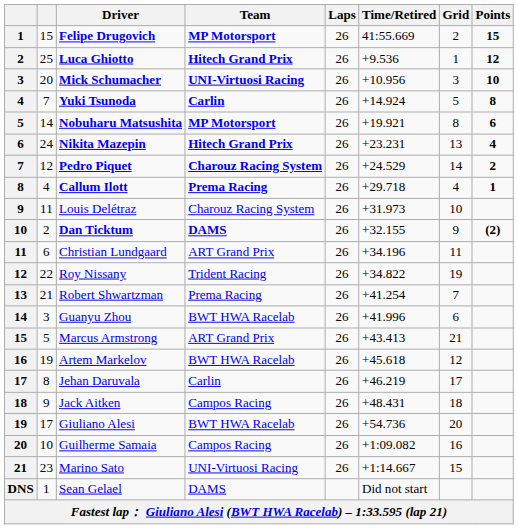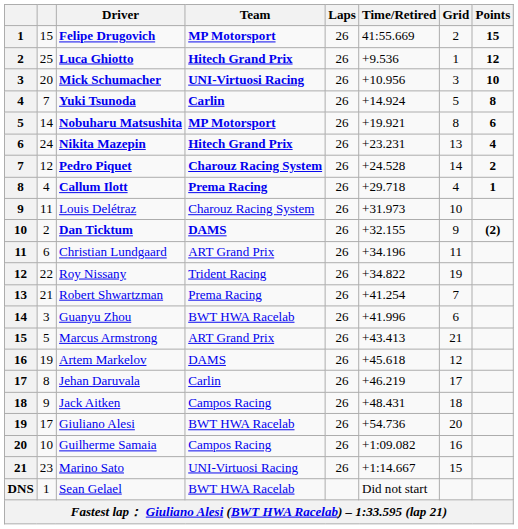Pedro Piquet | Time/Retired: +24.529 -> +24.528
Artem Markelov | Team: BWT HWA Racelab -> DAMS
Sean Gelael | Team: DAMS -> BWT HWA Racelab
